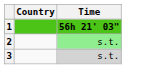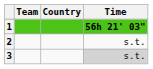+ column: Team
2 | Time: lightgreen background -> no background
